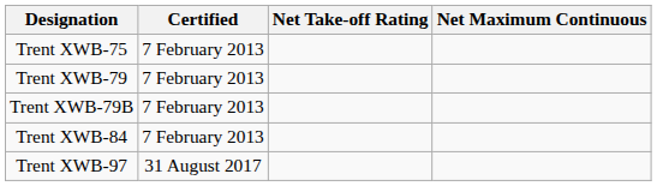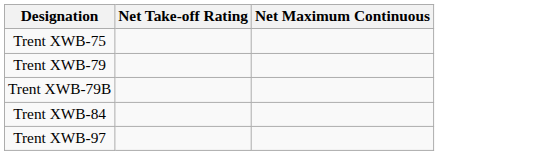- column: Certified | 7 February 2013 | 7 February 2013 | 7 February 2013 | 7 February 2013 | 31 August 2017
